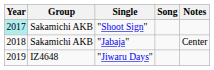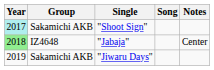"Jabaja" | Year: no background -> lightgreen background
"Jabaja" | Group: Sakamichi AKB -> IZ4648
"Jiwaru Days" | Group: IZ4648 -> Sakamichi AKB
